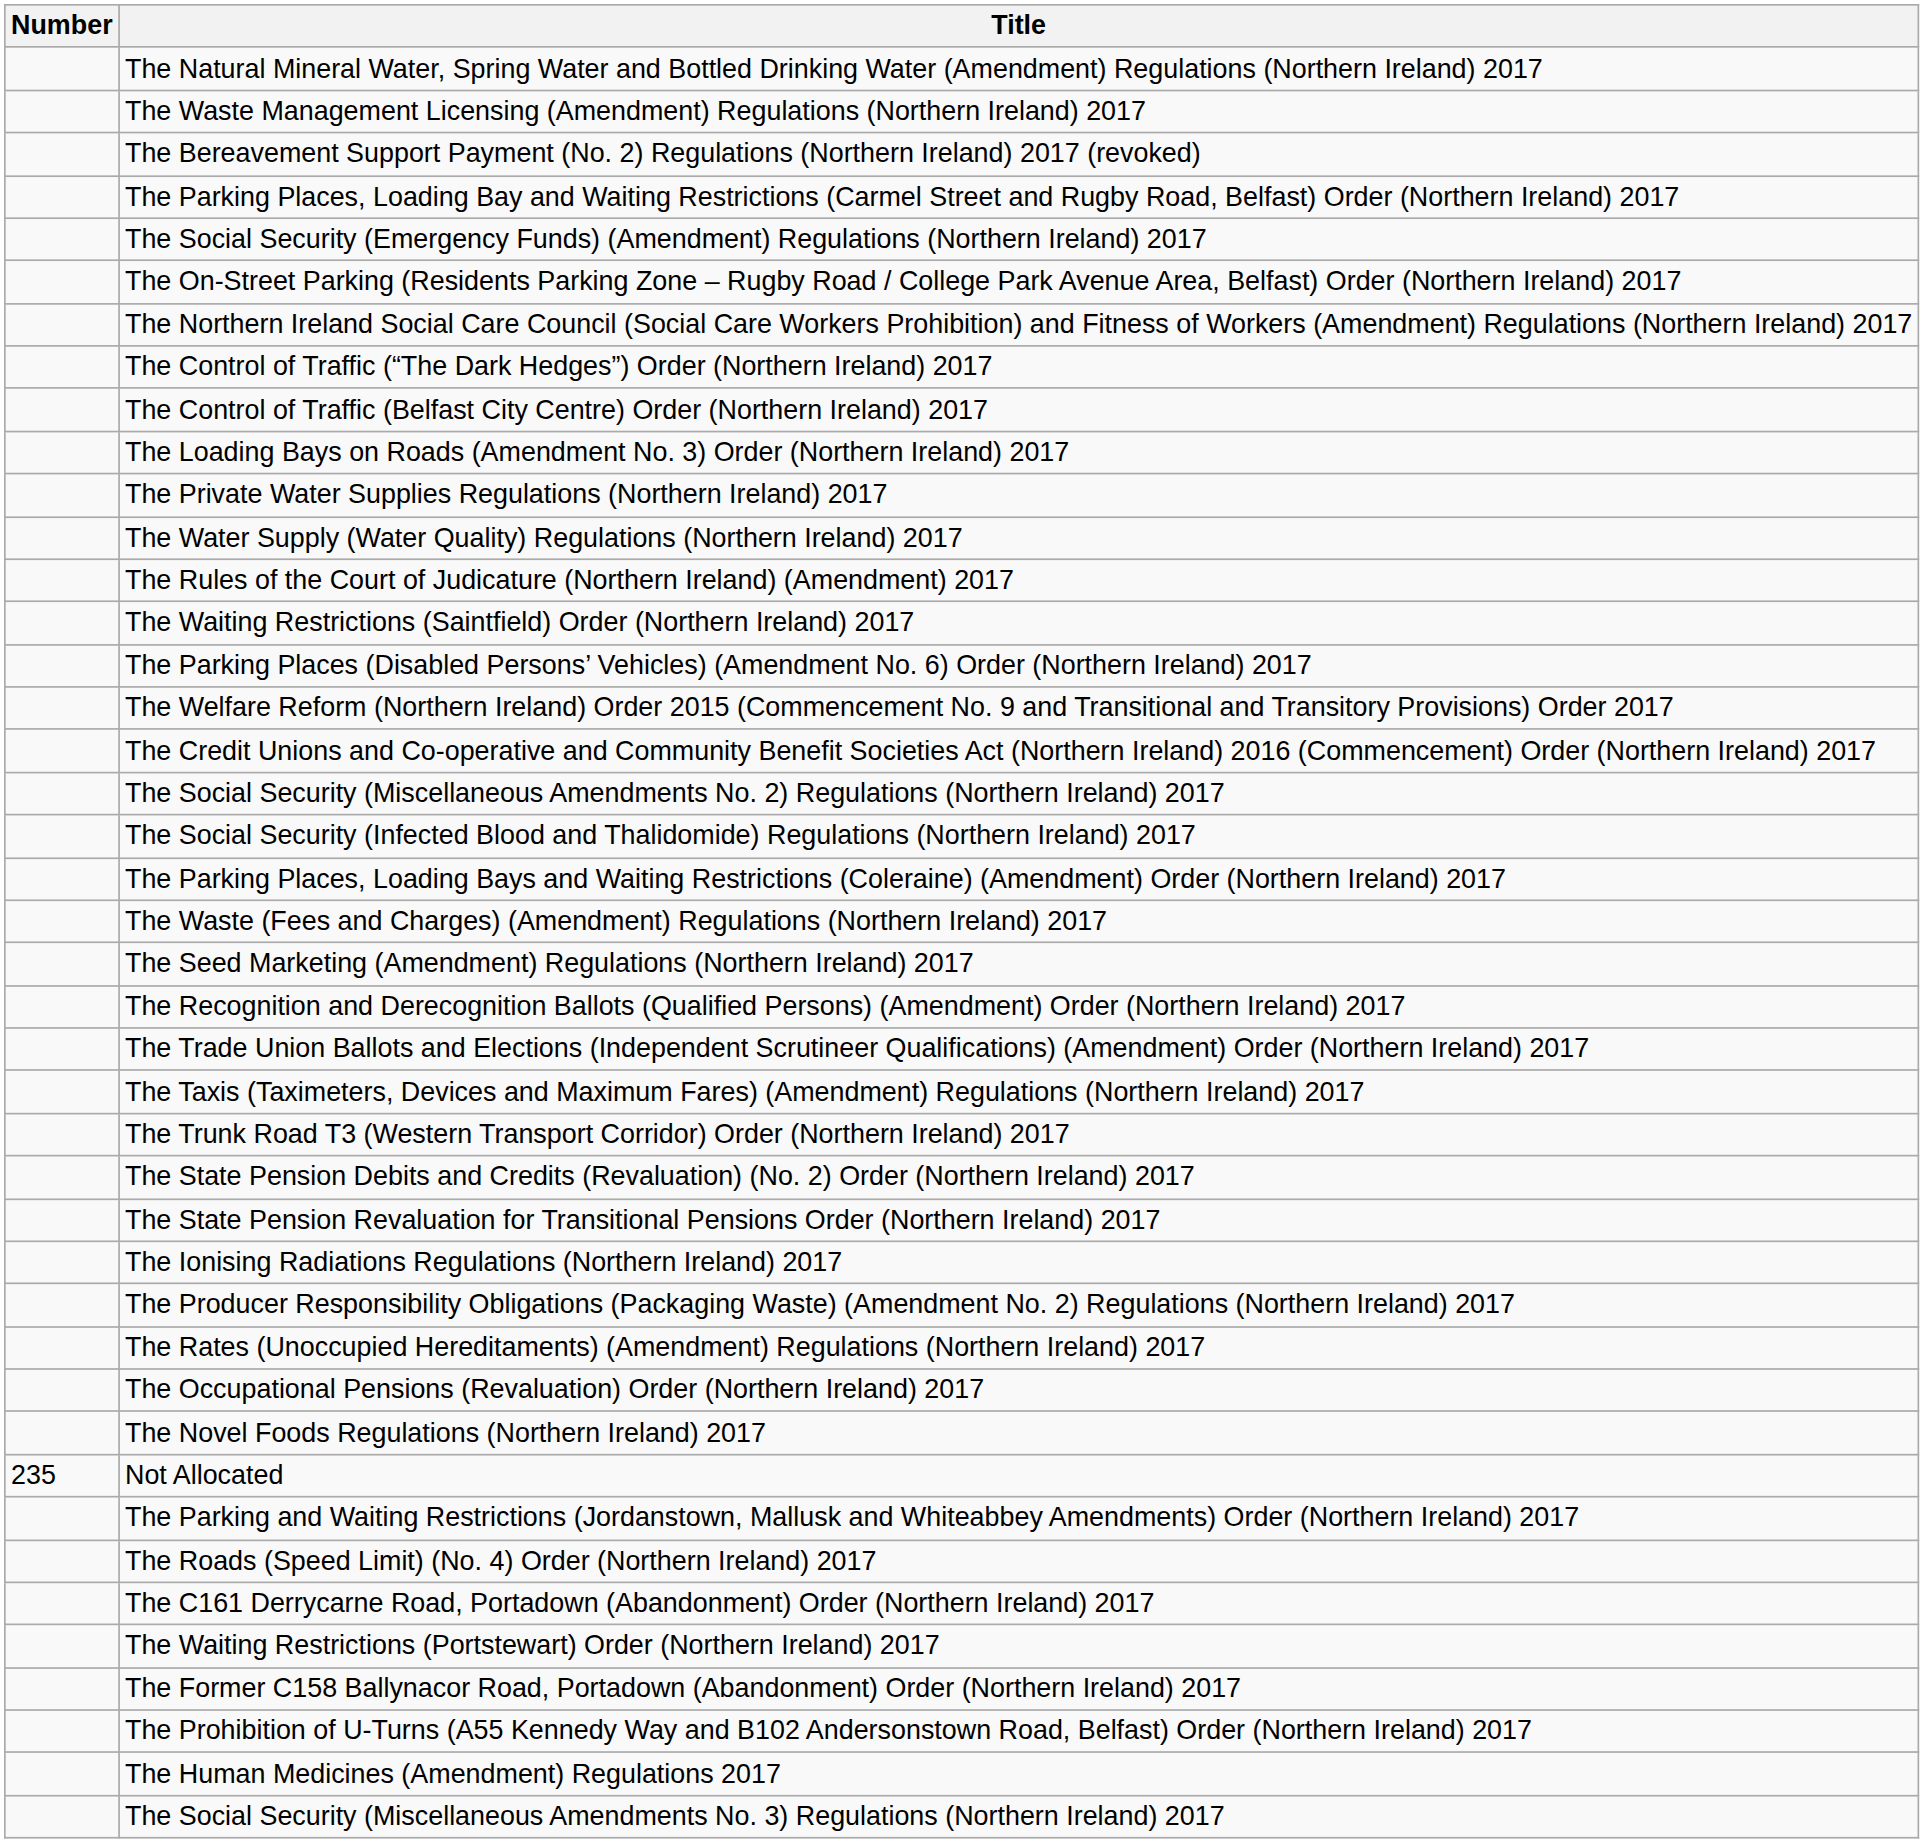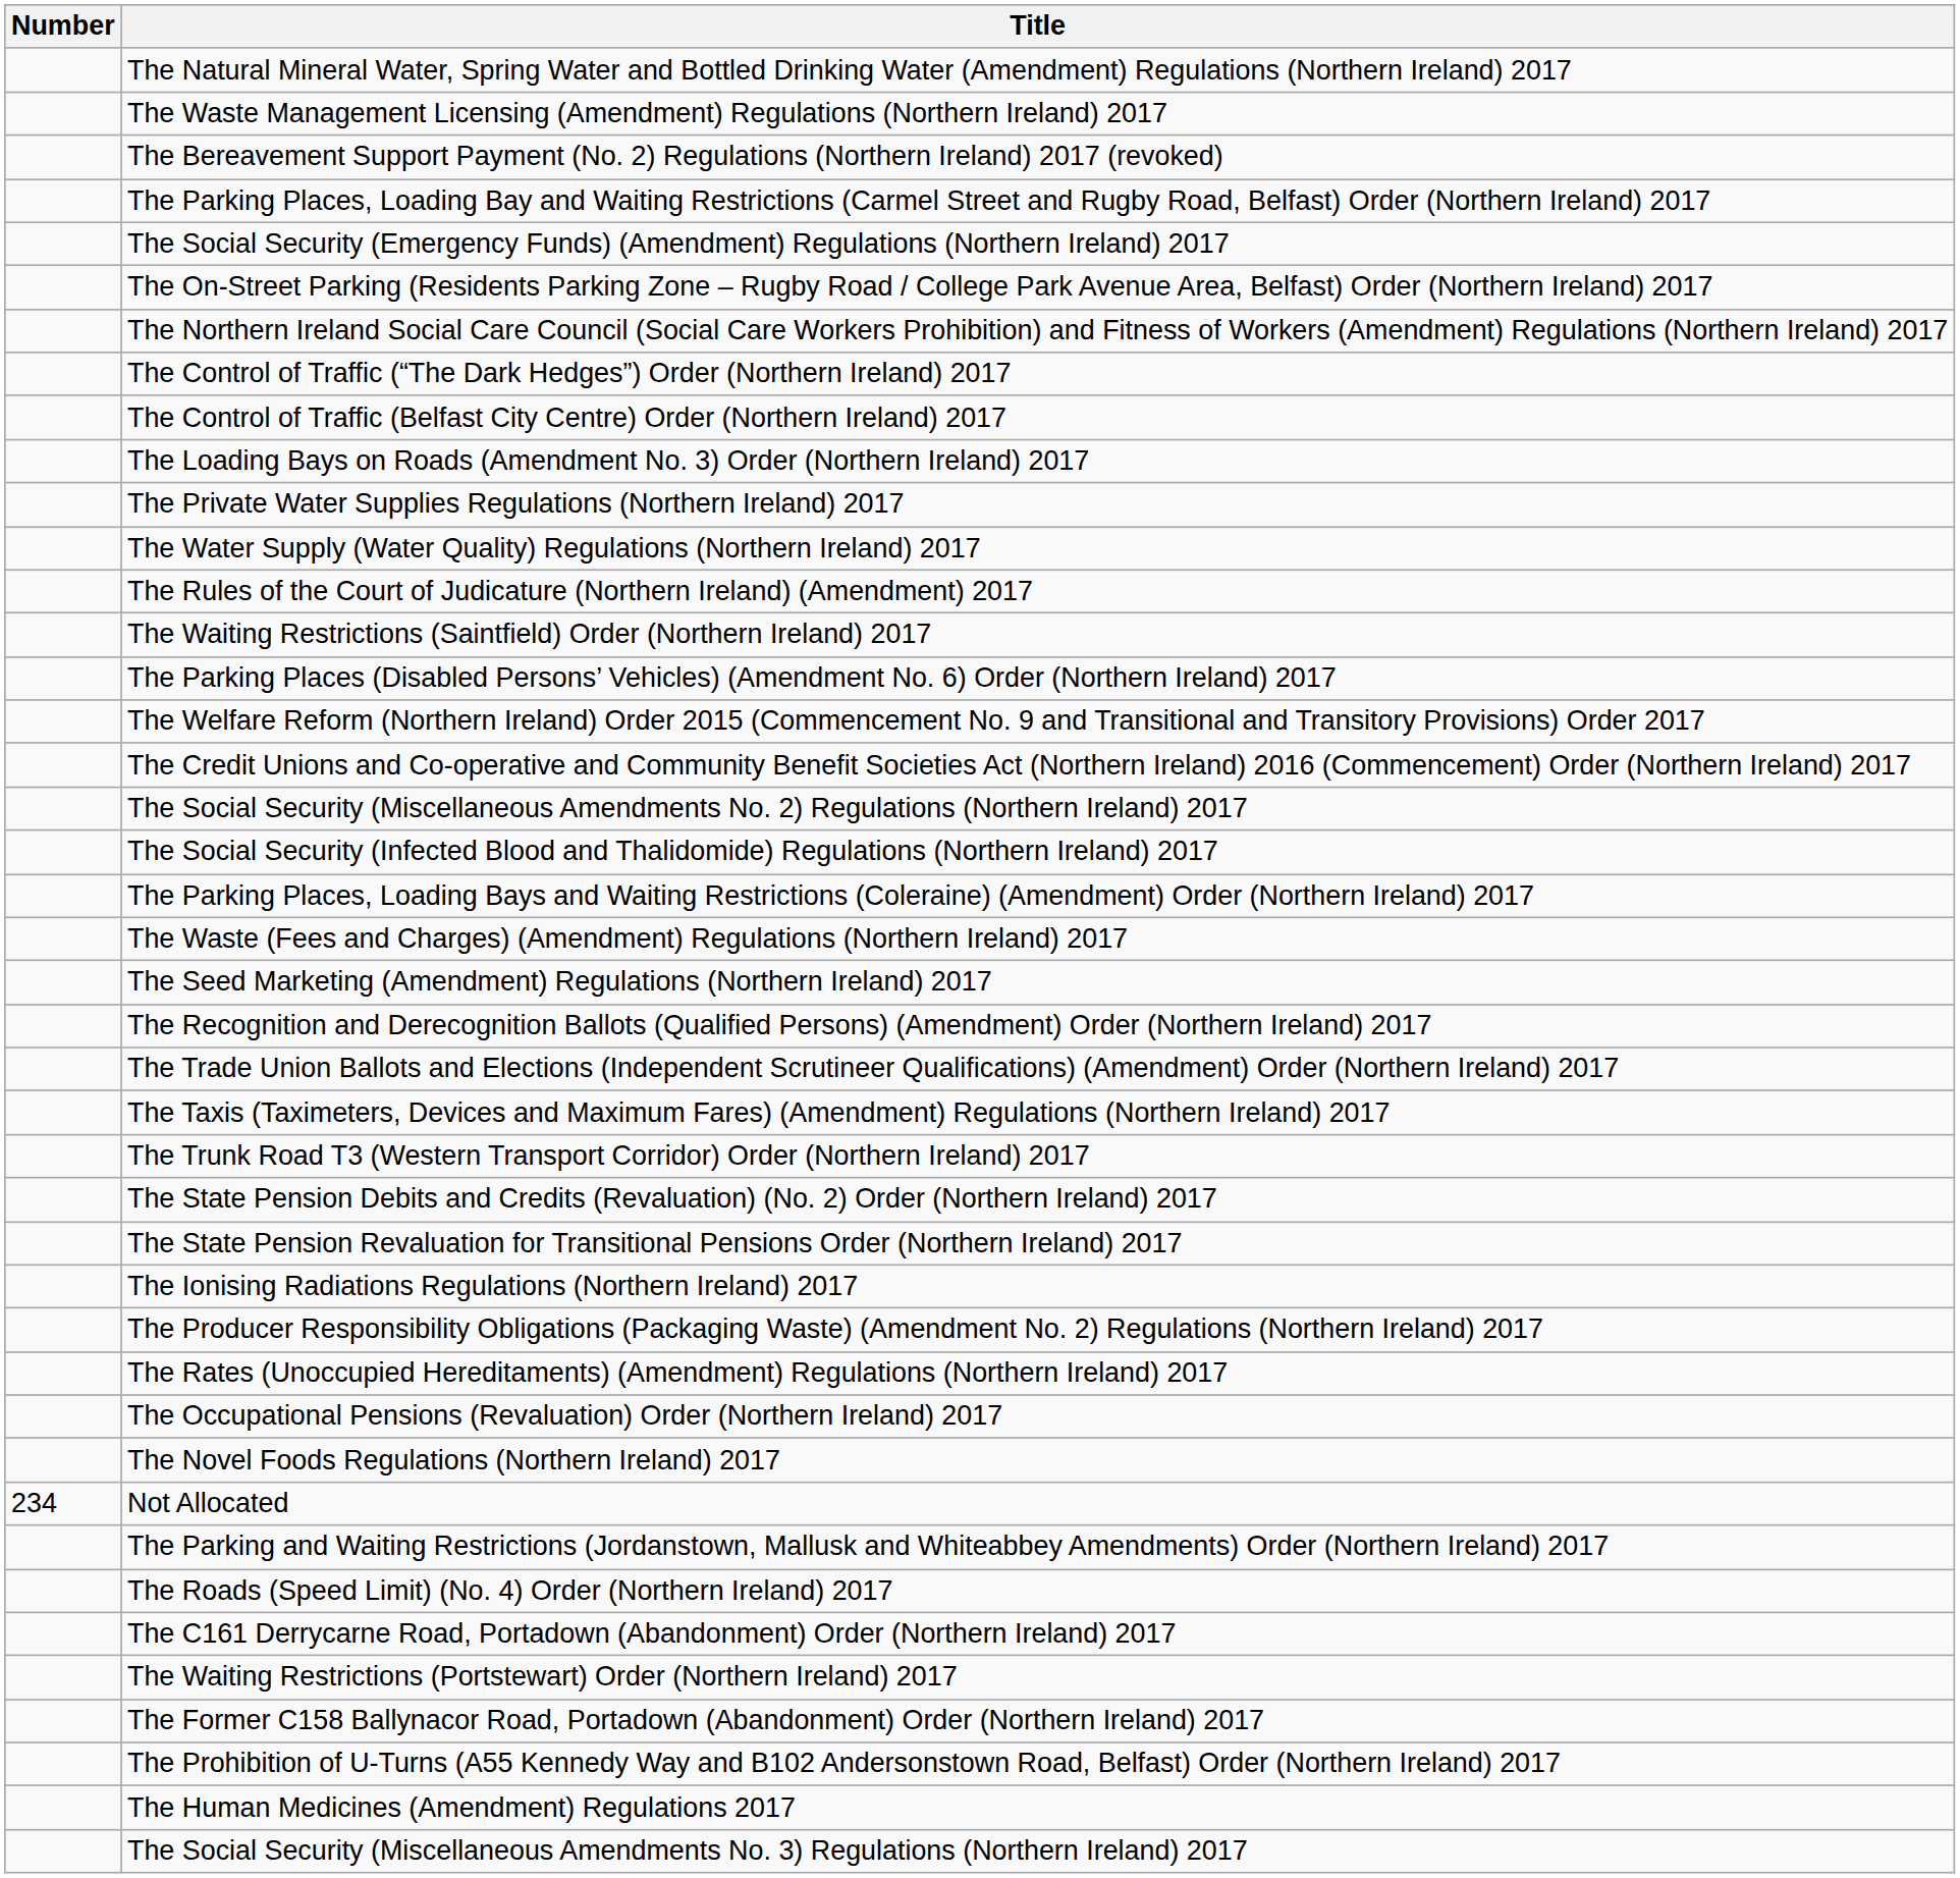Not Allocated | Number: 235 -> 234
